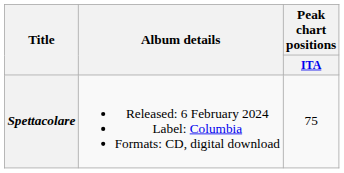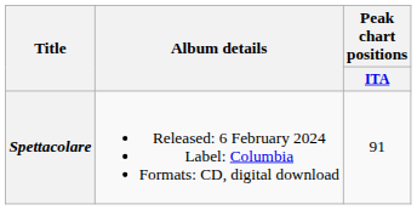Spettacolare | Peak chart positions / ITA: 75 -> 91
